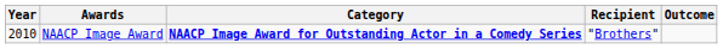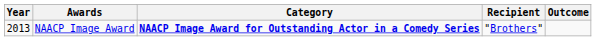NAACP Image Award | Year: 2010 -> 2013
